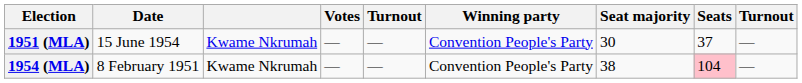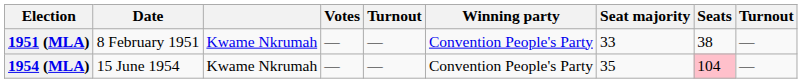1951 (MLA) | Date: 15 June 1954 -> 8 February 1951
1951 (MLA) | Seat majority: 30 -> 33
1951 (MLA) | Seats: 37 -> 38
1954 (MLA) | Date: 8 February 1951 -> 15 June 1954
1954 (MLA) | Seat majority: 38 -> 35
